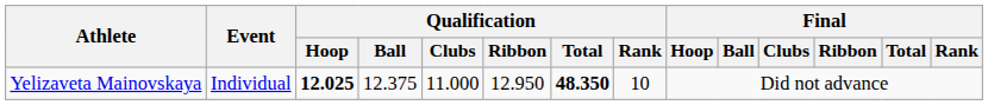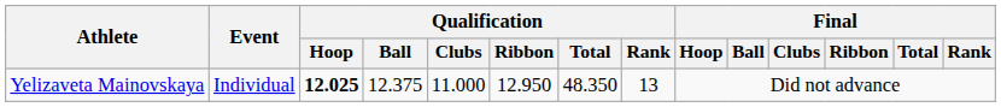Yelizaveta Mainovskaya | Qualification / Total: bold -> normal
Yelizaveta Mainovskaya | Qualification / Rank: 10 -> 13
